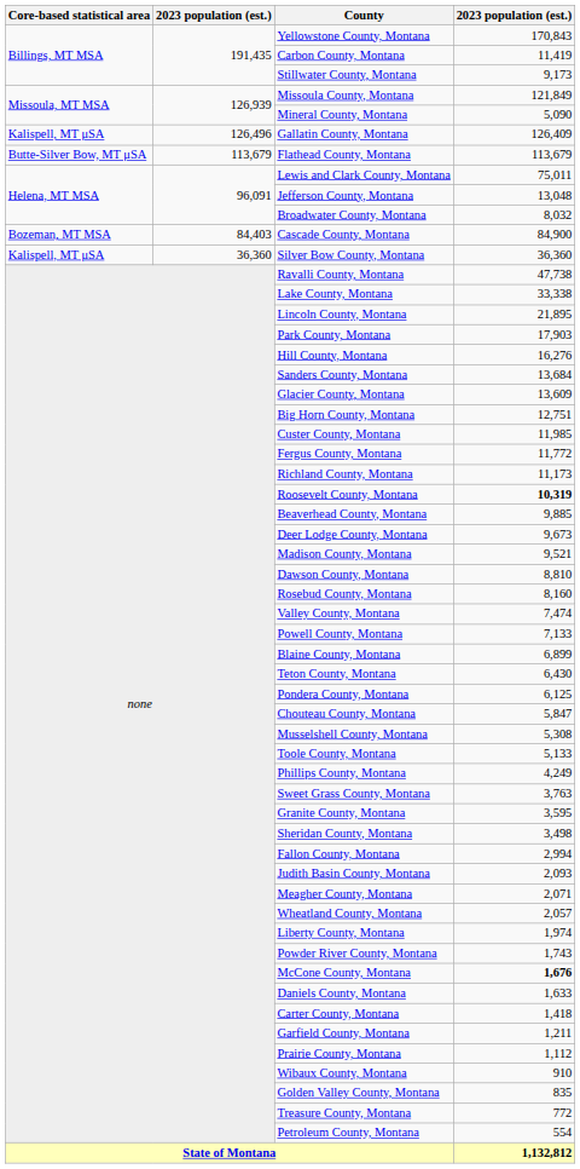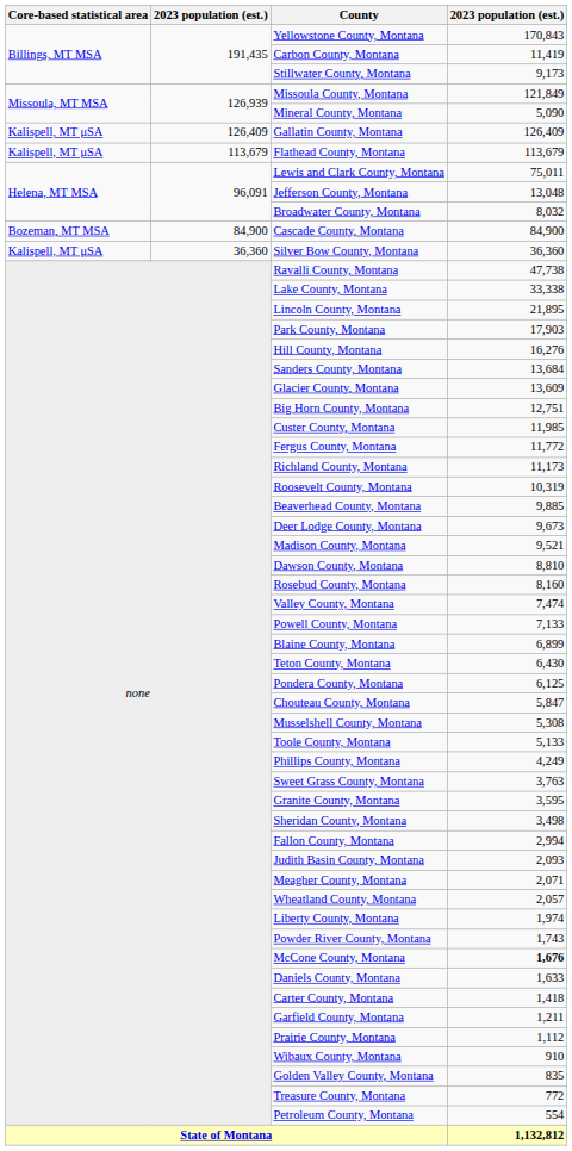Gallatin County, Montana | column 2: 126,496 -> 126,409
Flathead County, Montana | Core-based statistical area: Butte-Silver Bow, MT μSA -> Kalispell, MT μSA
Cascade County, Montana | column 2: 84,403 -> 84,900
Roosevelt County, Montana | column 4: bold -> normal
